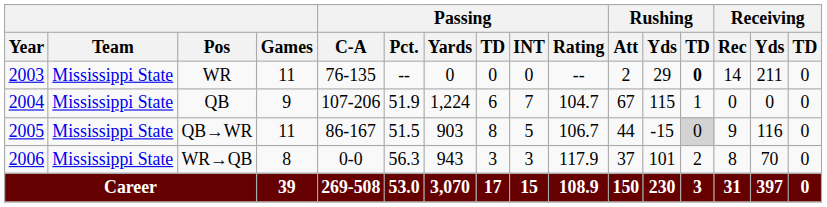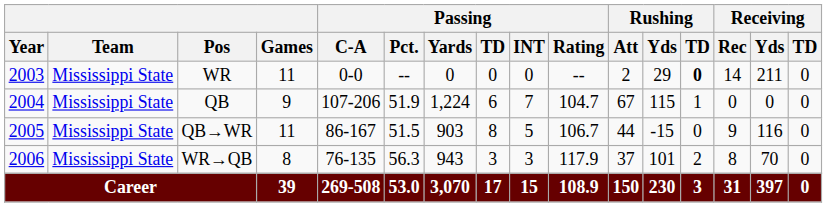WR | Passing / C-A: 76-135 -> 0-0
QB→WR | Rushing / TD: lightgrey background -> no background
WR→QB | Passing / C-A: 0-0 -> 76-135
